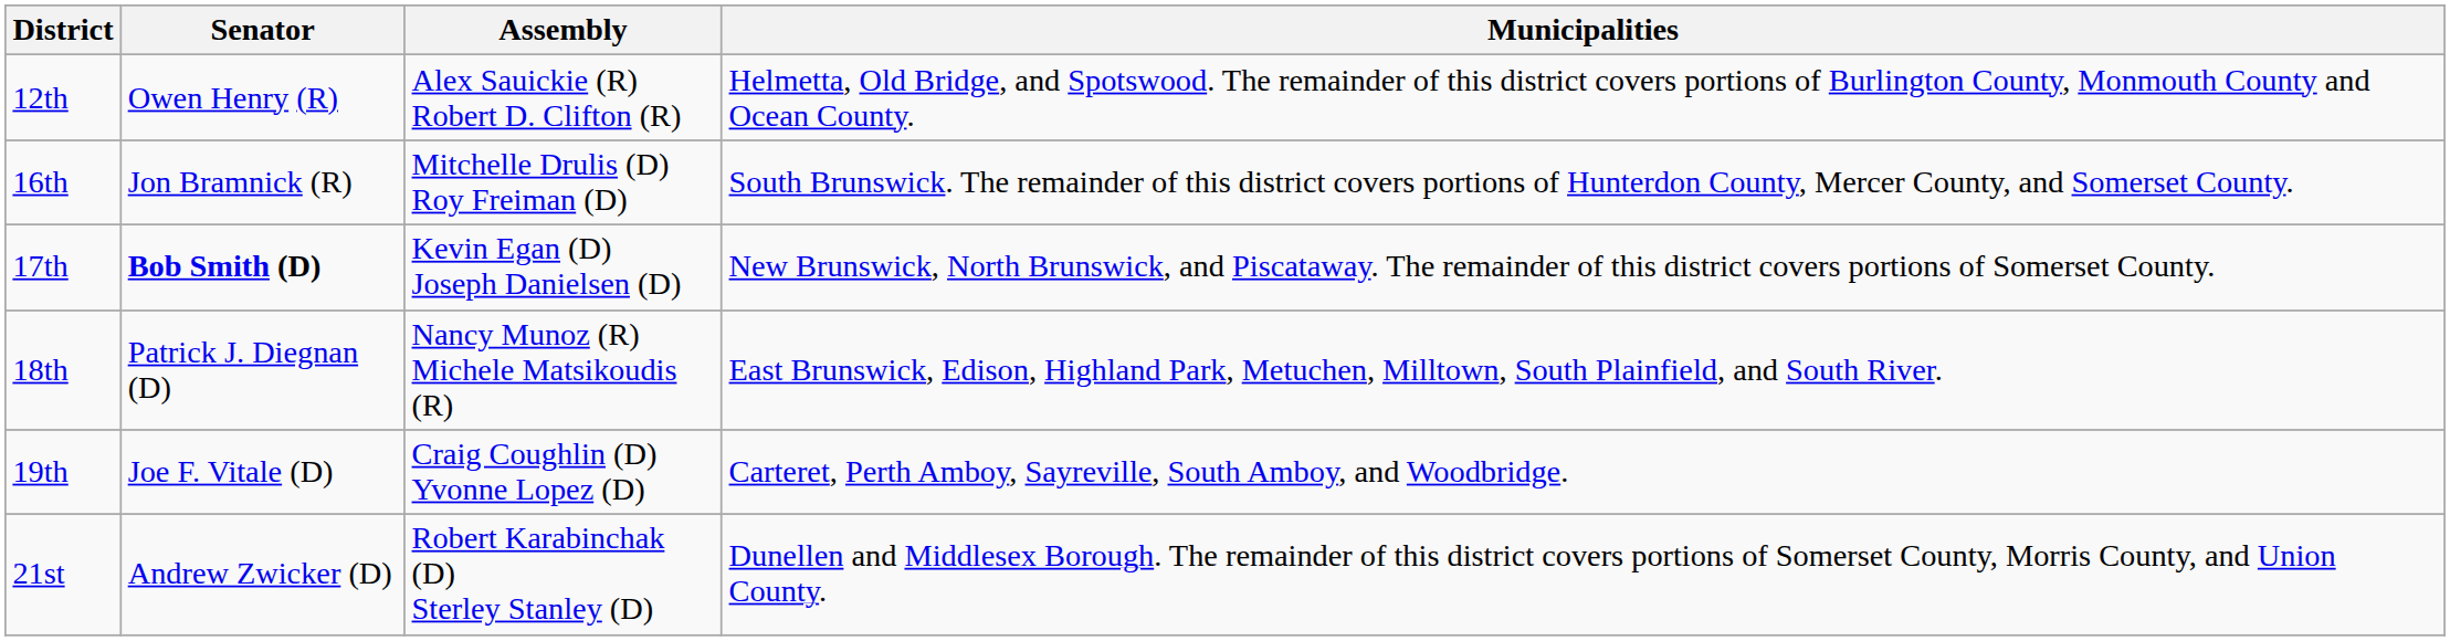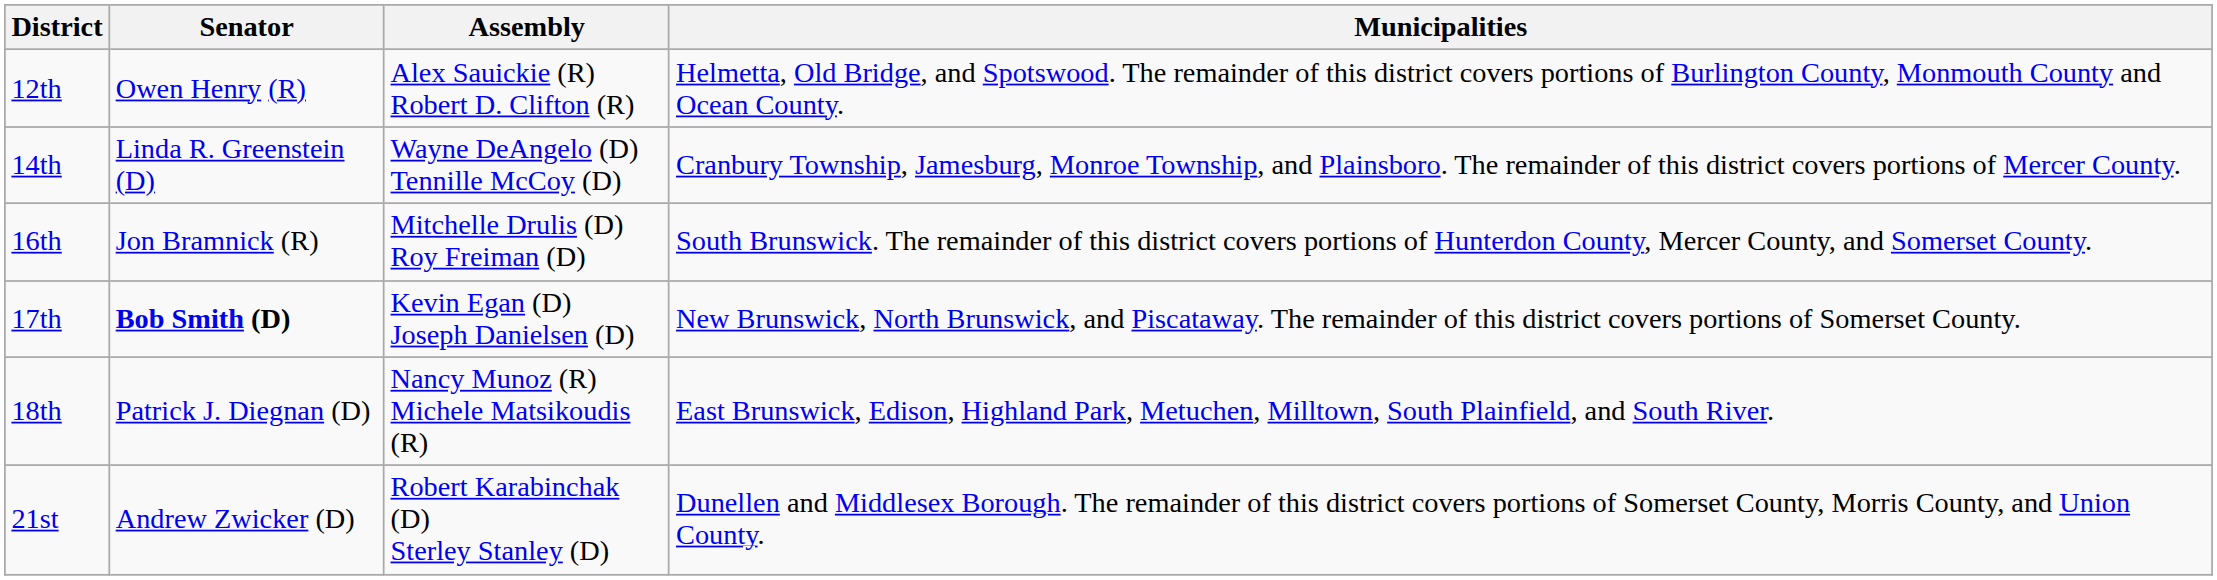+ row: 14th | Linda R. Greenstein (D) | Wayne DeAngelo (D) Tennille McCoy (D) | Cranbury Township, Jamesburg, Monroe Township, and Plainsboro. The remainder of this district covers portions of Mercer County.
- row: 19th | Joe F. Vitale (D) | Craig Coughlin (D) Yvonne Lopez (D) | Carteret, Perth Amboy, Sayreville, South Amboy, and Woodbridge.
